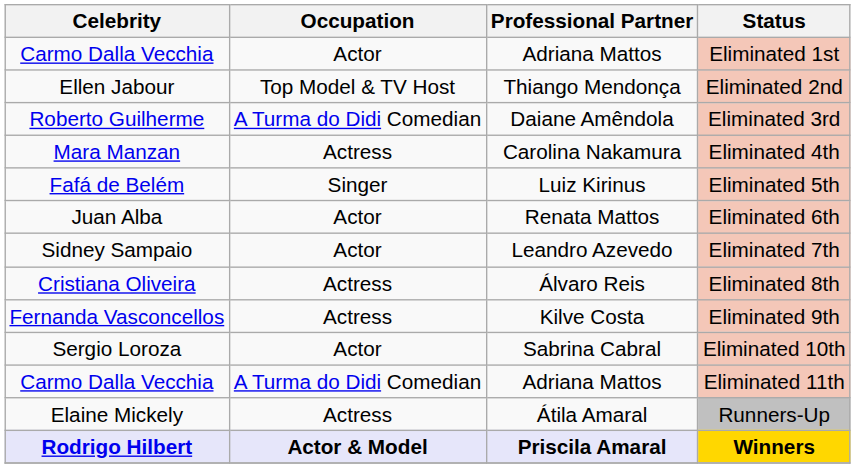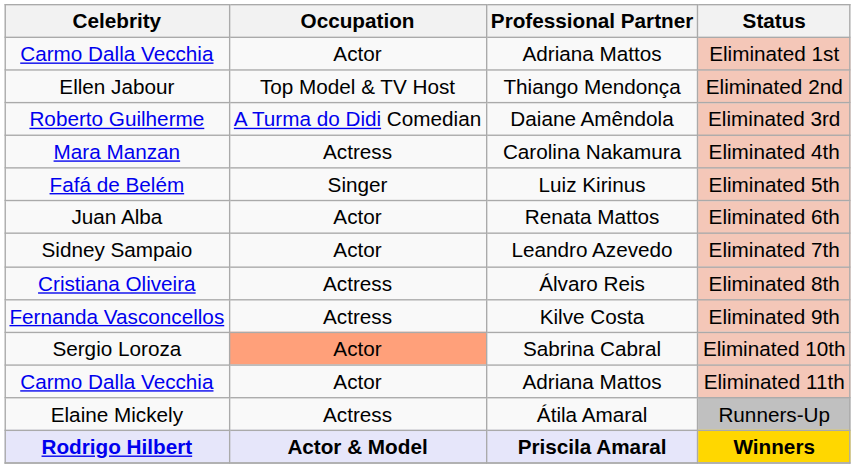Eliminated 10th | Occupation: no background -> lightsalmon background
Eliminated 11th | Occupation: A Turma do Didi Comedian -> Actor
